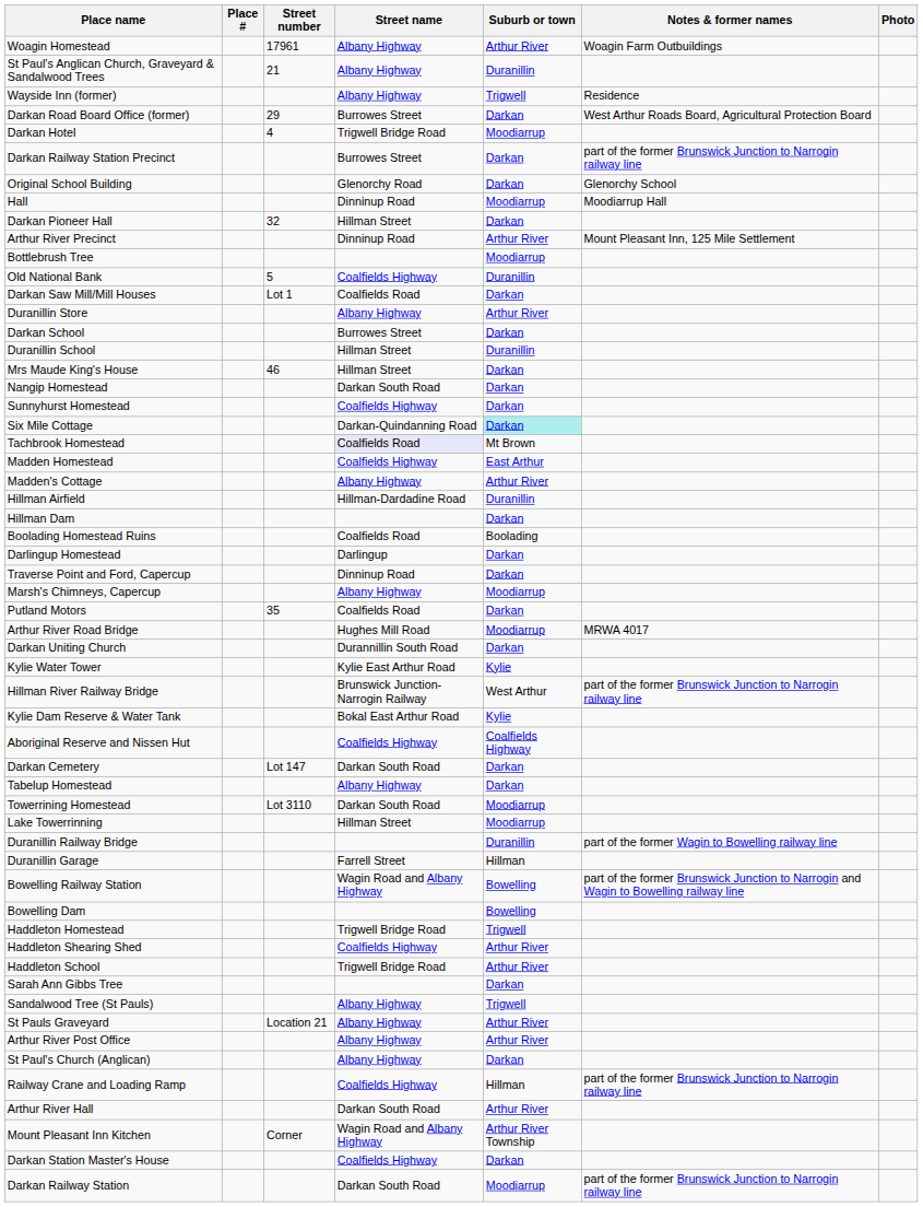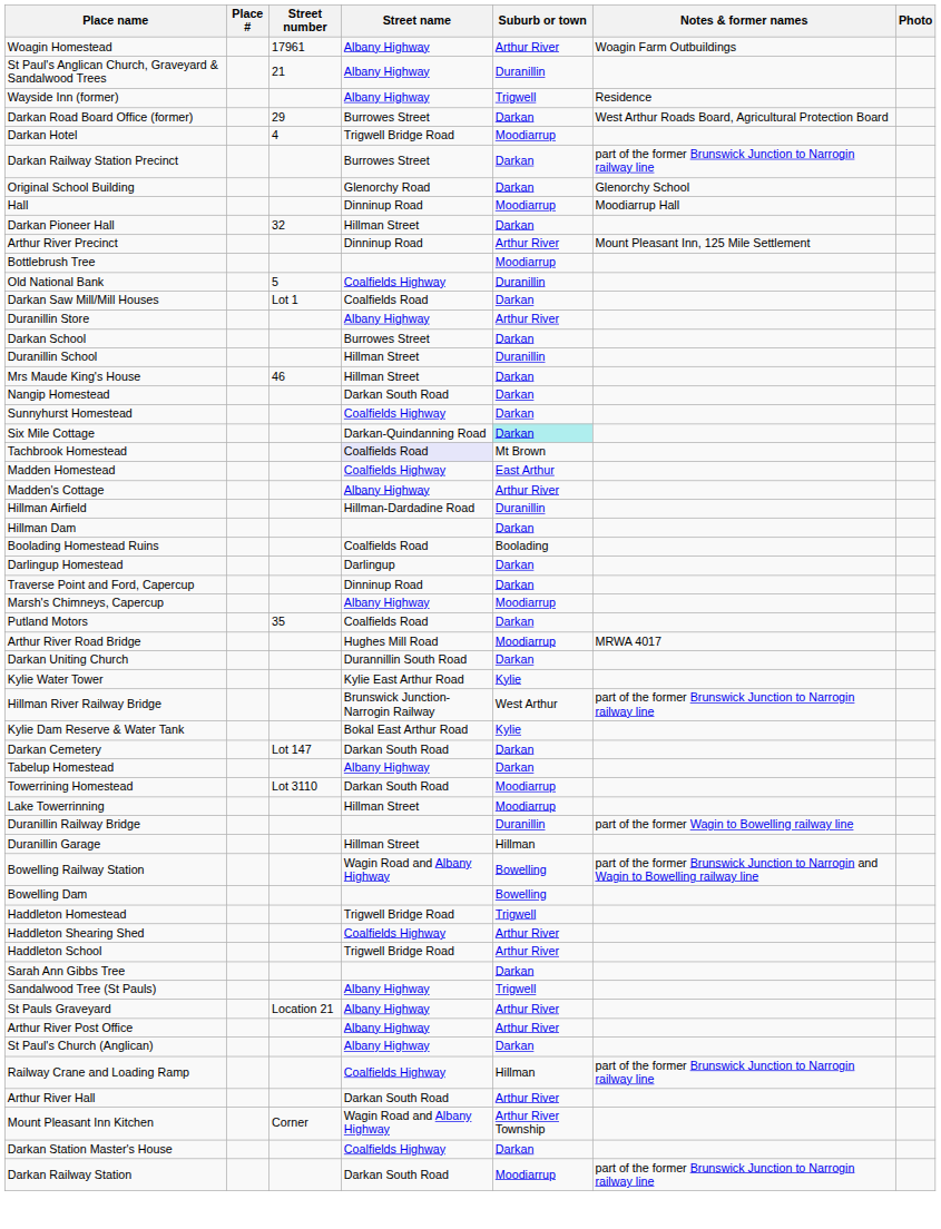- row: Aboriginal Reserve and Nissen Hut | Coalfields Highway | Coalfields Highway
Duranillin Garage | Street name: Farrell Street -> Hillman Street
